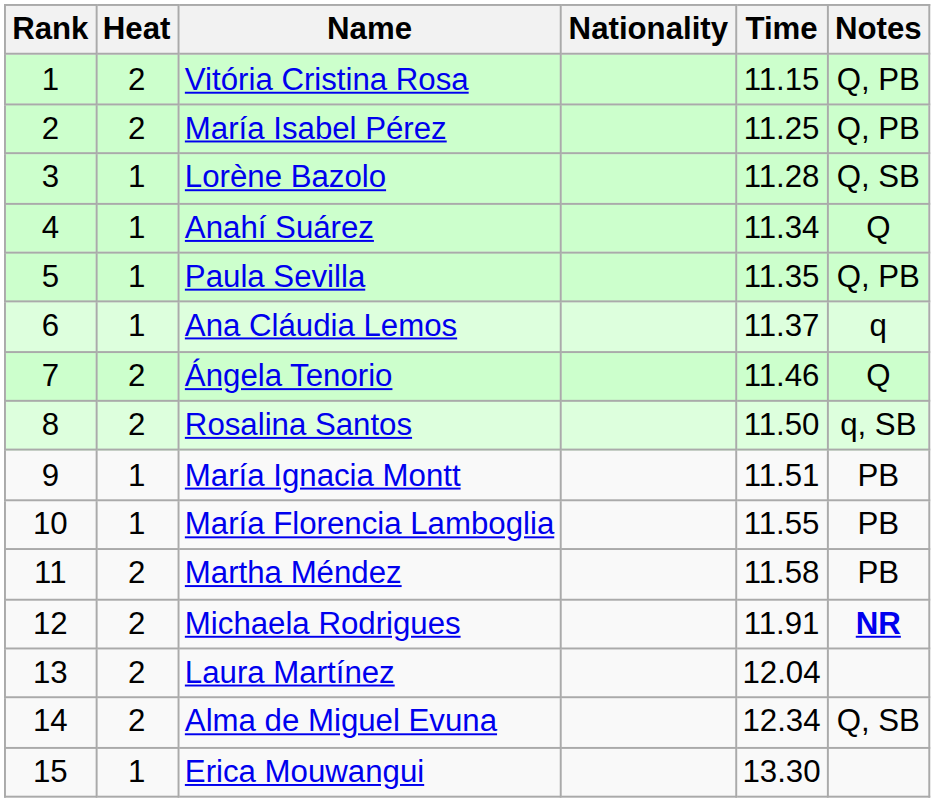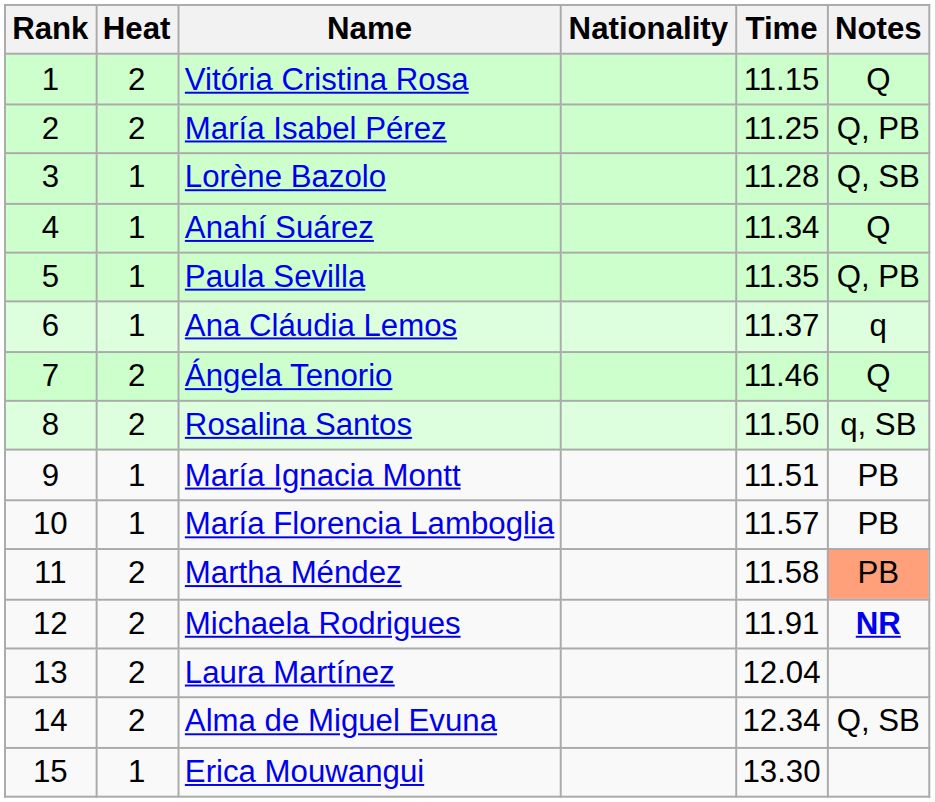Vitória Cristina Rosa | Notes: Q, PB -> Q
María Florencia Lamboglia | Time: 11.55 -> 11.57
Martha Méndez | Notes: no background -> lightsalmon background
